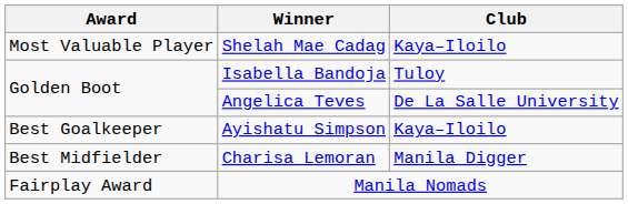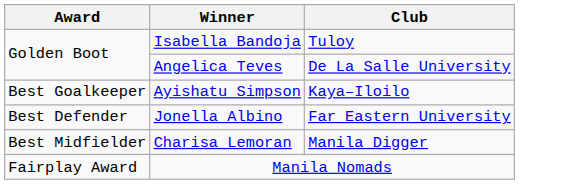- row: Most Valuable Player | Shelah Mae Cadag | Kaya–Iloilo
+ row: Best Defender | Jonella Albino | Far Eastern University
